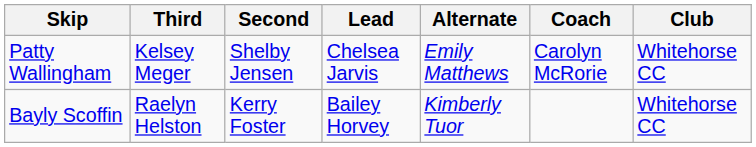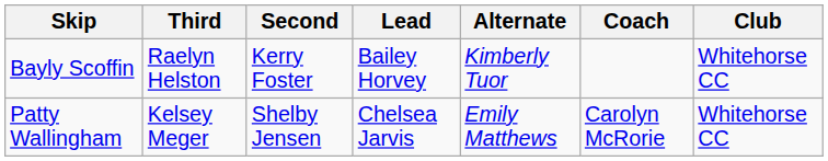rows swapped: Bayly Scoffin <-> Patty Wallingham
